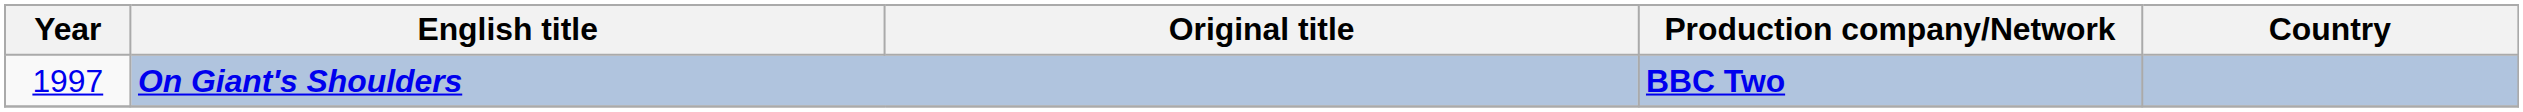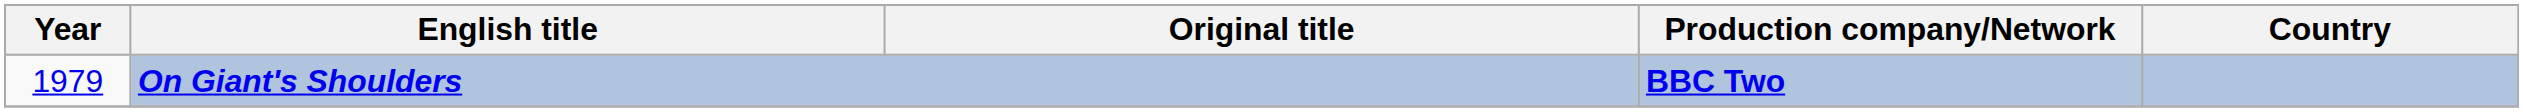On Giant's Shoulders | Year: 1997 -> 1979
